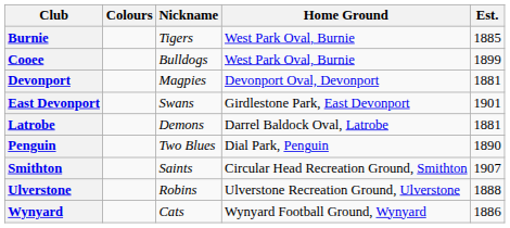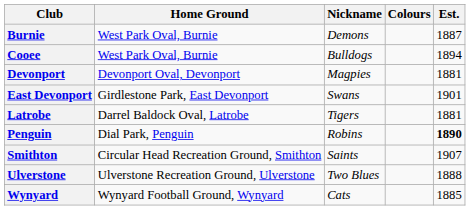columns swapped: Colours <-> Home Ground
Burnie | Nickname: Tigers -> Demons
Burnie | Est.: 1885 -> 1887
Cooee | Est.: 1899 -> 1894
Latrobe | Nickname: Demons -> Tigers
Penguin | Nickname: Two Blues -> Robins
Penguin | Est.: normal -> bold
Ulverstone | Nickname: Robins -> Two Blues
Wynyard | Est.: 1886 -> 1885
